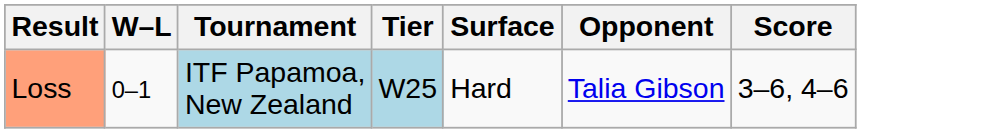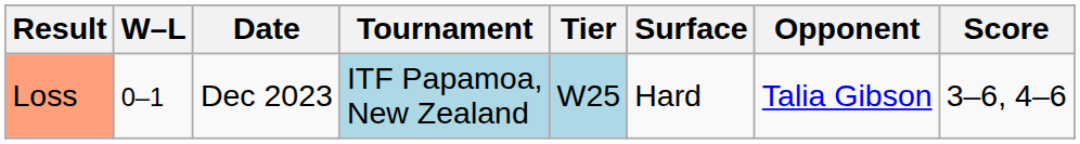+ column: Date | Dec 2023
